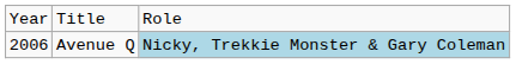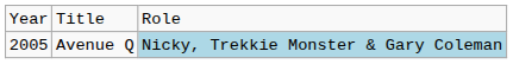Avenue Q | column 1: 2006 -> 2005
